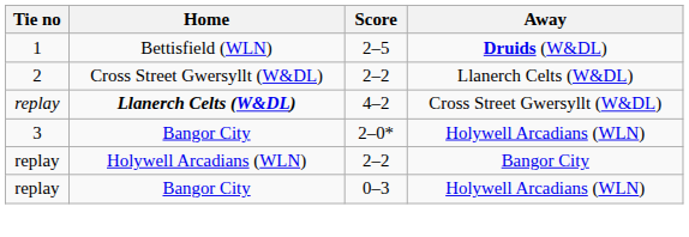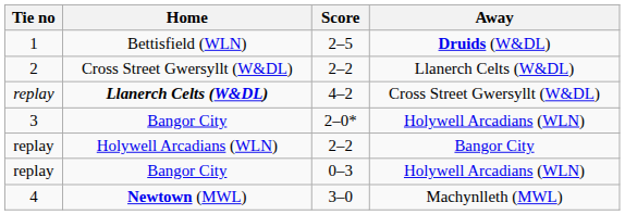+ row: 4 | Newtown (MWL) | 3–0 | Machynlleth (MWL)
